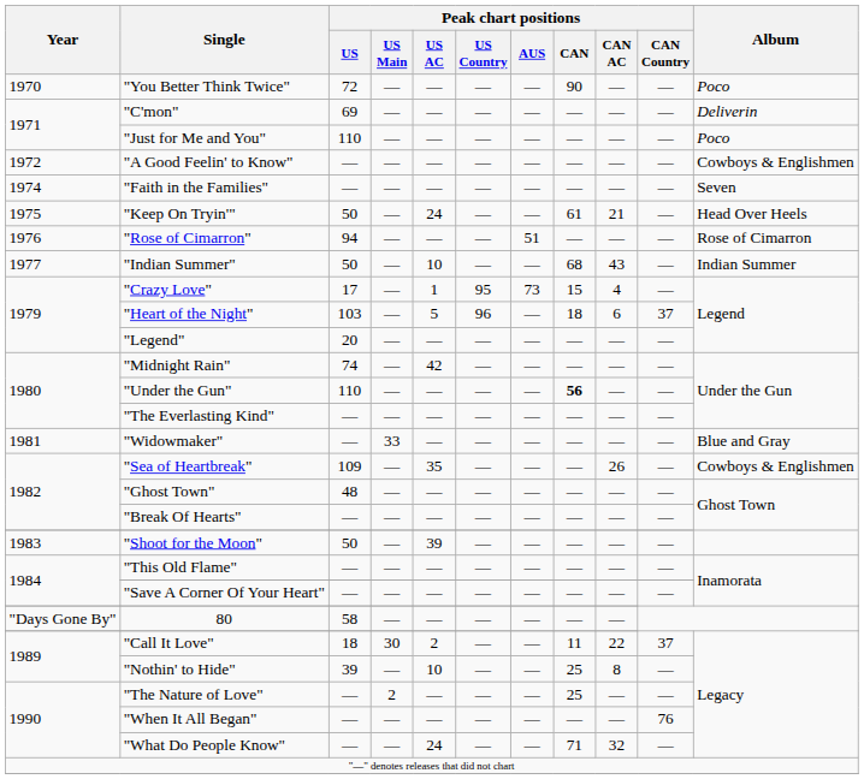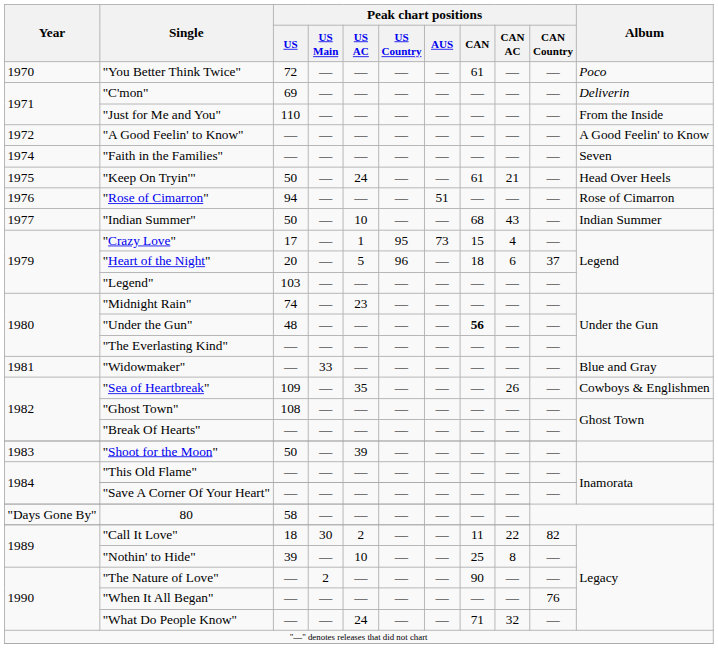"You Better Think Twice" | Peak chart positions / CAN: 90 -> 61
"Just for Me and You" | Album: Poco -> From the Inside
"A Good Feelin' to Know" | Album: Cowboys & Englishmen -> A Good Feelin' to Know
"Heart of the Night" | Peak chart positions / US: 103 -> 20
"Legend" | Peak chart positions / US: 20 -> 103
"Midnight Rain" | Peak chart positions / US AC: 42 -> 23
"Under the Gun" | Peak chart positions / US: 110 -> 48
"Ghost Town" | Peak chart positions / US: 48 -> 108
"Call It Love" | Peak chart positions / CAN Country: 37 -> 82
"The Nature of Love" | Peak chart positions / CAN: 25 -> 90
